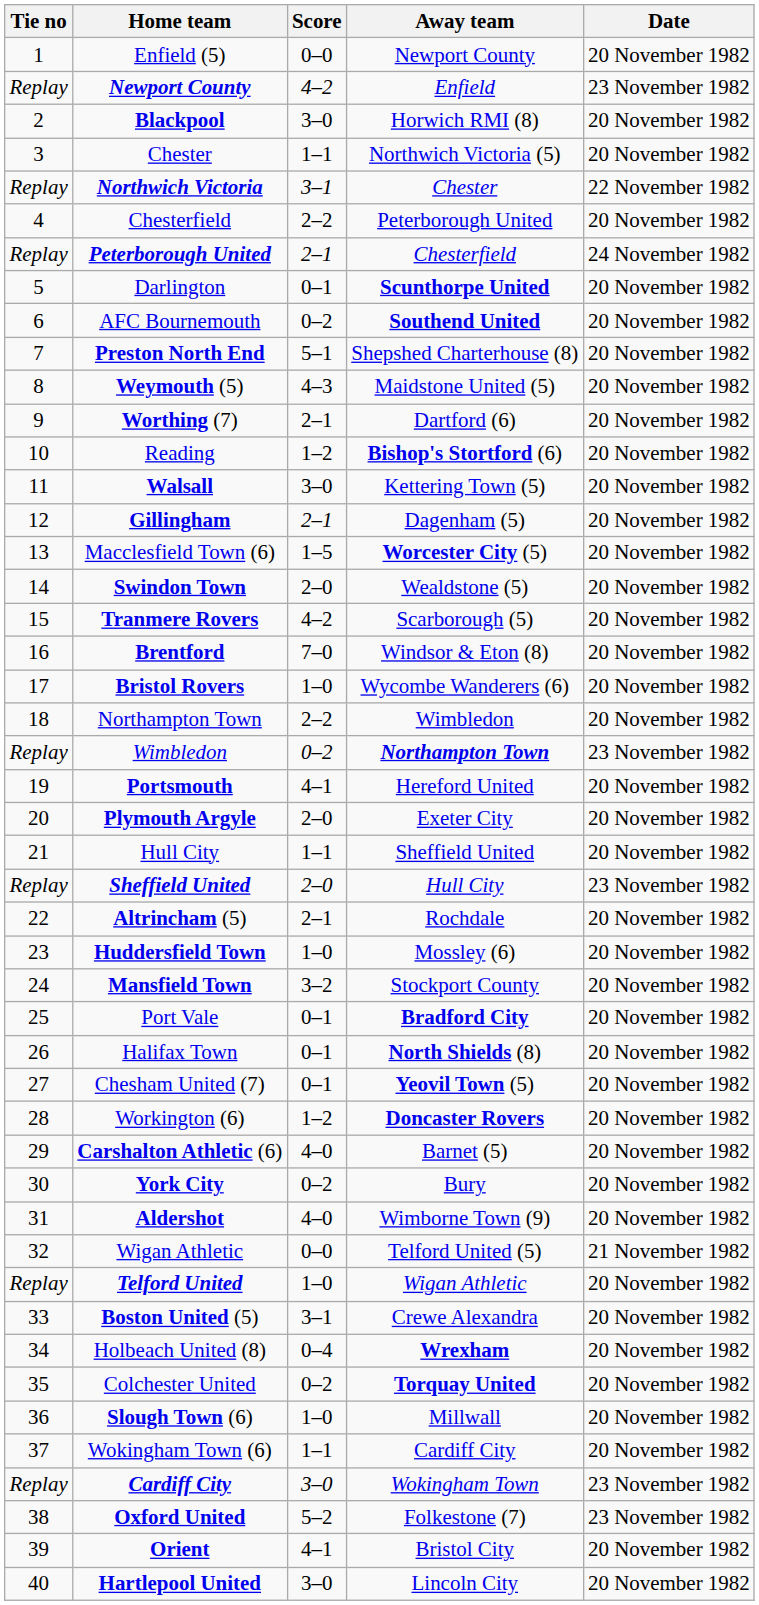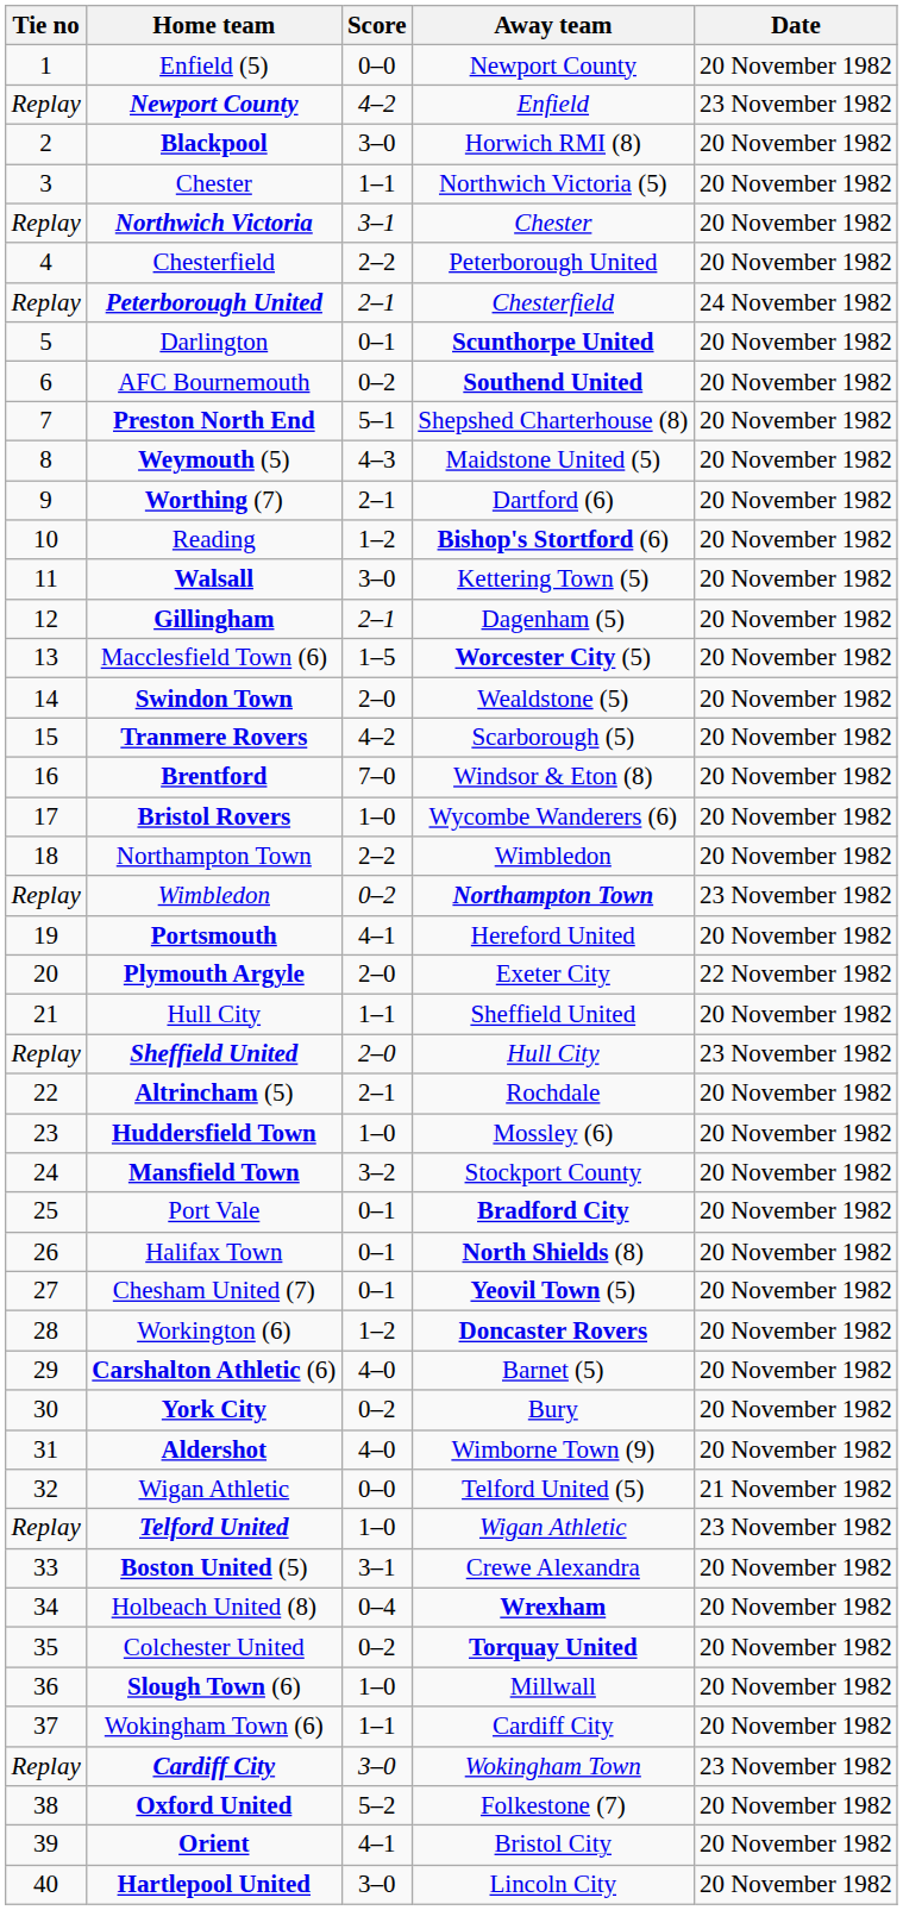Northwich Victoria | Date: 22 November 1982 -> 20 November 1982
Plymouth Argyle | Date: 20 November 1982 -> 22 November 1982
Telford United | Date: 20 November 1982 -> 23 November 1982
Oxford United | Date: 23 November 1982 -> 20 November 1982
